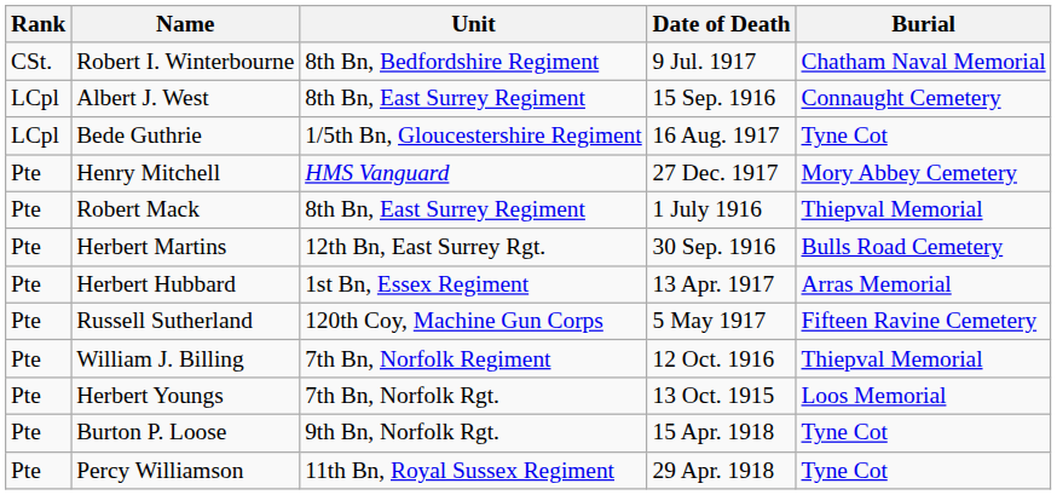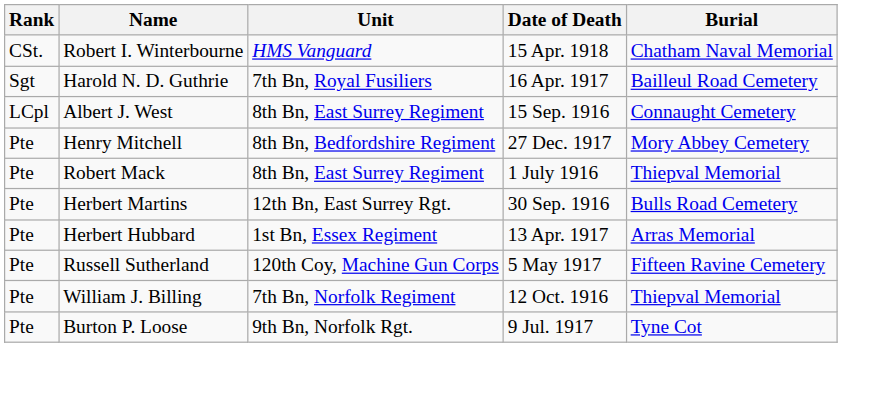Robert I. Winterbourne | Unit: 8th Bn, Bedfordshire Regiment -> HMS Vanguard
Robert I. Winterbourne | Date of Death: 9 Jul. 1917 -> 15 Apr. 1918
+ row: Sgt | Harold N. D. Guthrie | 7th Bn, Royal Fusiliers | 16 Apr. 1917 | Bailleul Road Cemetery
- row: LCpl | Bede Guthrie | 1/5th Bn, Gloucestershire Regiment | 16 Aug. 1917 | Tyne Cot
Henry Mitchell | Unit: HMS Vanguard -> 8th Bn, Bedfordshire Regiment
- row: Pte | Herbert Youngs | 7th Bn, Norfolk Rgt. | 13 Oct. 1915 | Loos Memorial
Burton P. Loose | Date of Death: 15 Apr. 1918 -> 9 Jul. 1917
- row: Pte | Percy Williamson | 11th Bn, Royal Sussex Regiment | 29 Apr. 1918 | Tyne Cot
